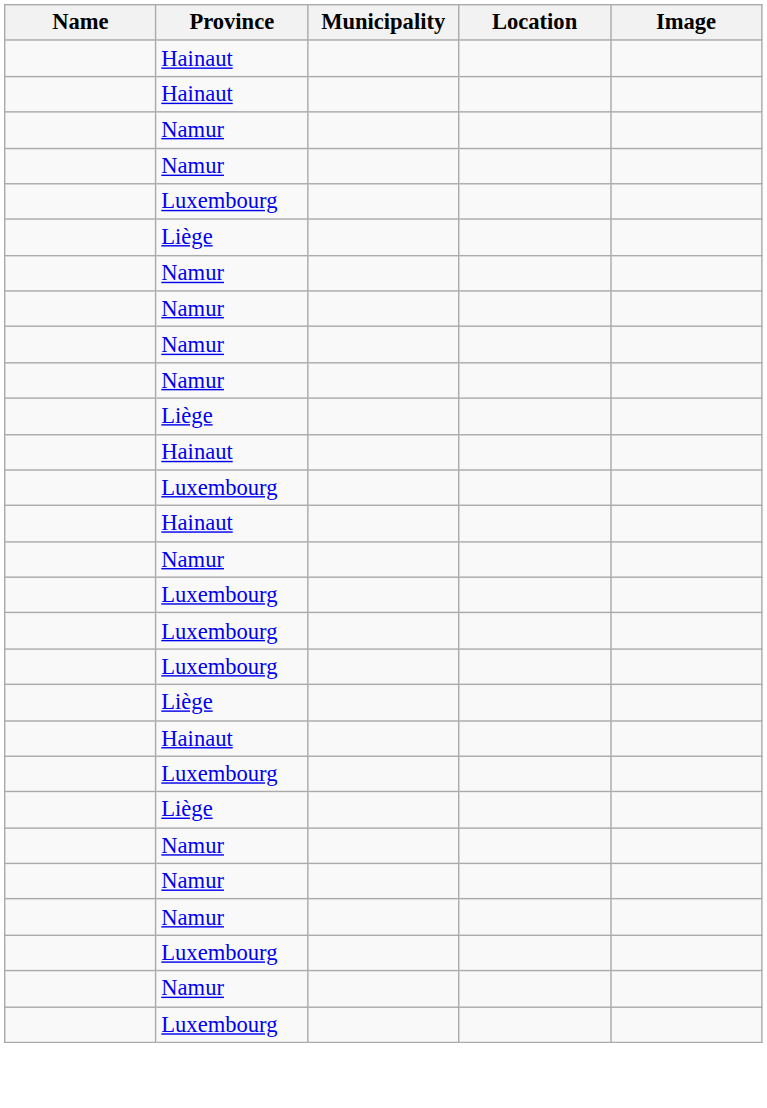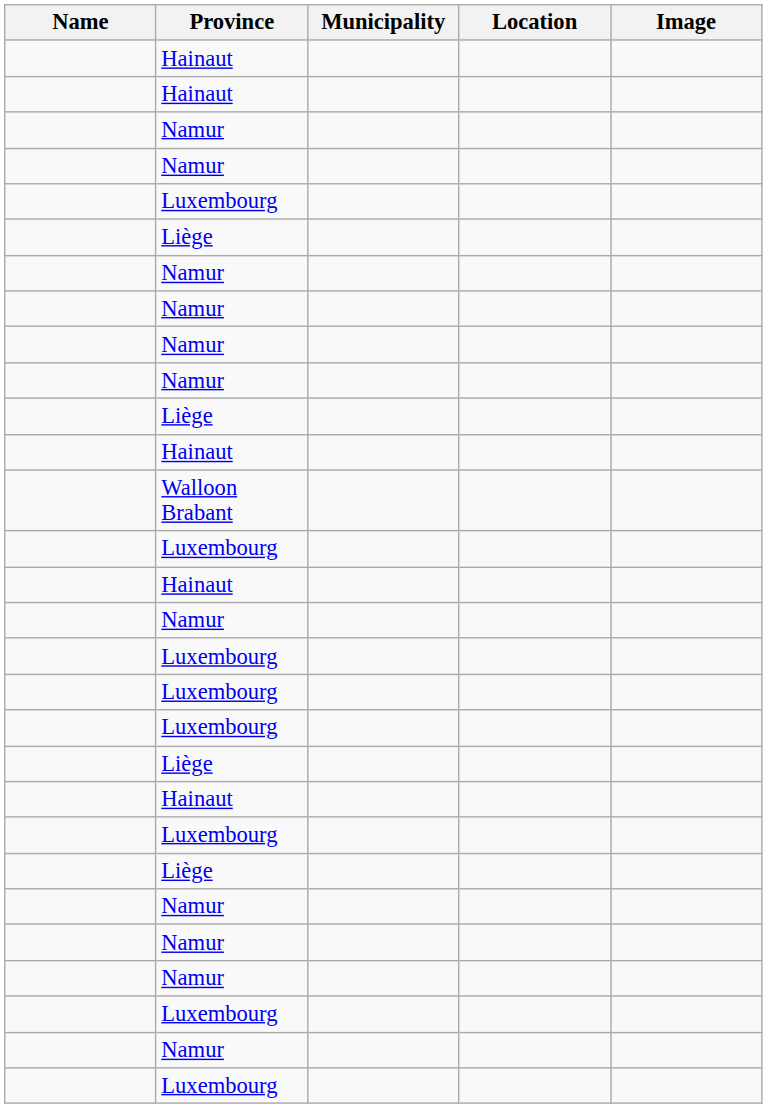+ row: Walloon Brabant
